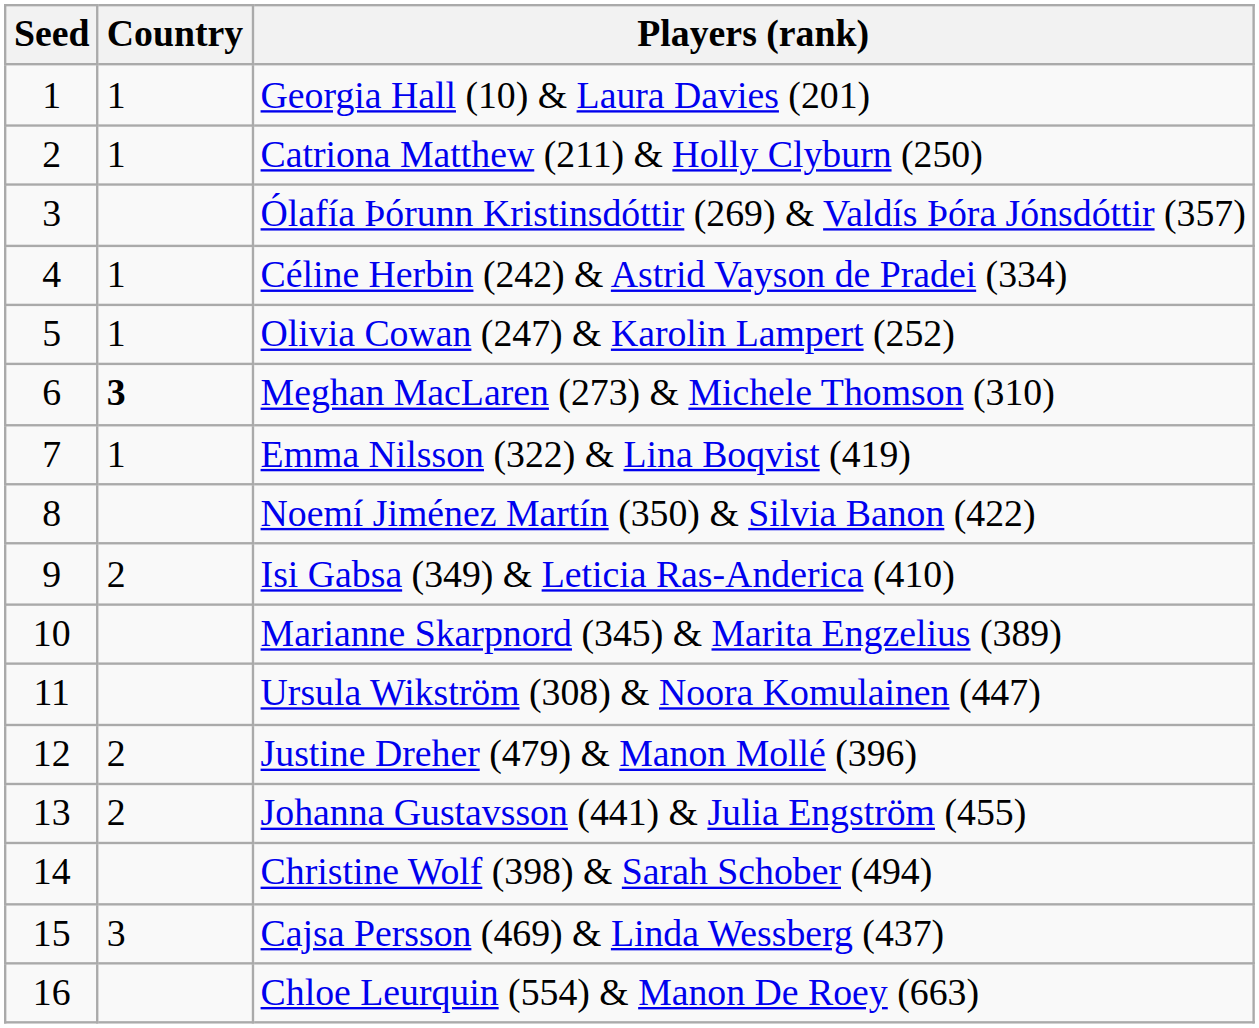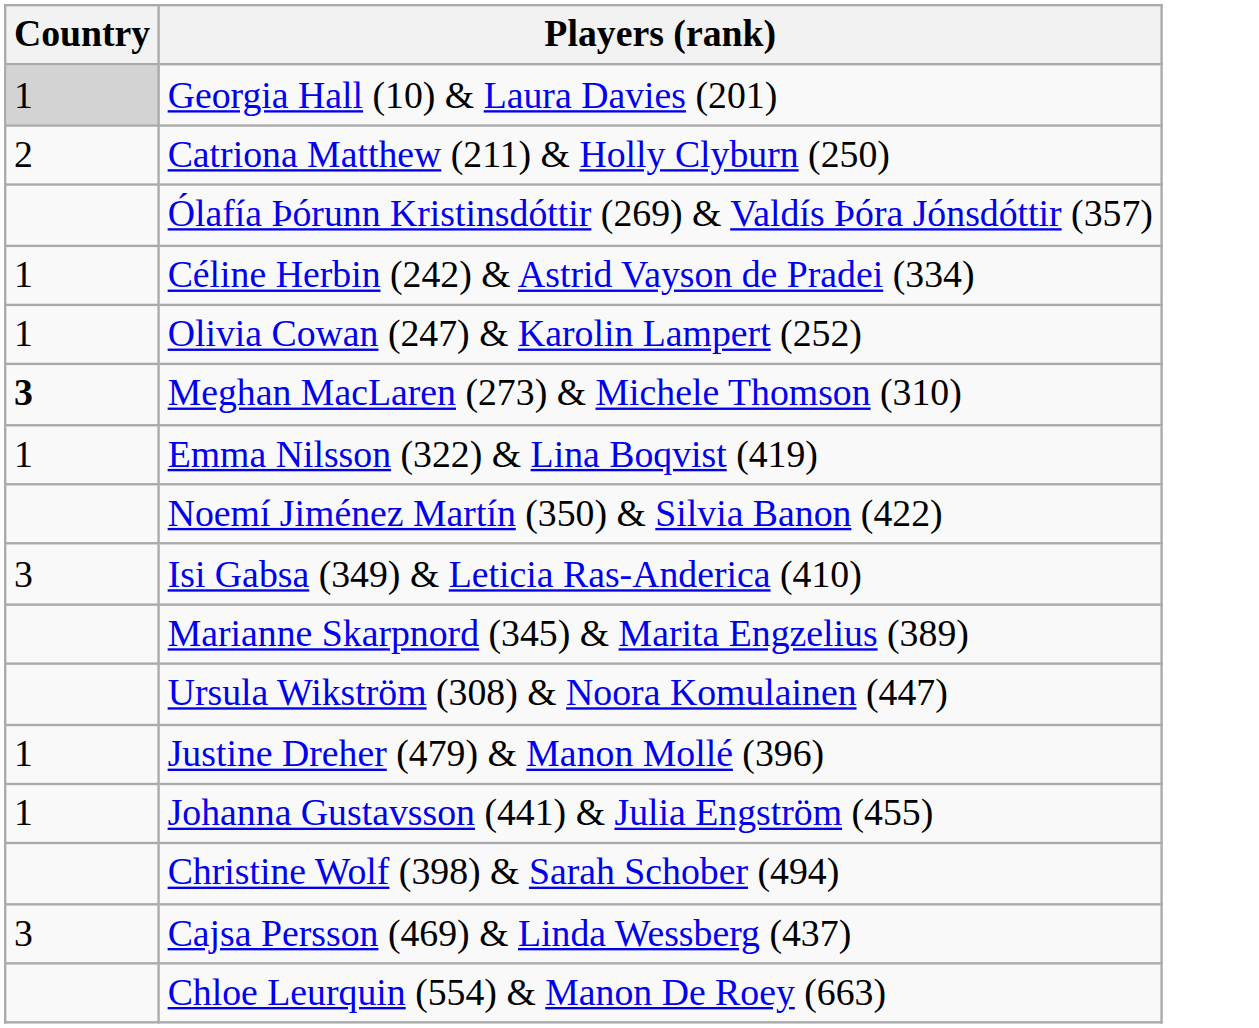- column: Seed | 1 | 2 | 3 | 4 | 5 | 6 | 7 | 8 | 9 | 10 | 11 | 12 | 13 | 14 | 15 | 16
Georgia Hall (10) & Laura Davies (201) | Country: no background -> lightgrey background
Catriona Matthew (211) & Holly Clyburn (250) | Country: 1 -> 2
Isi Gabsa (349) & Leticia Ras-Anderica (410) | Country: 2 -> 3
Justine Dreher (479) & Manon Mollé (396) | Country: 2 -> 1
Johanna Gustavsson (441) & Julia Engström (455) | Country: 2 -> 1
